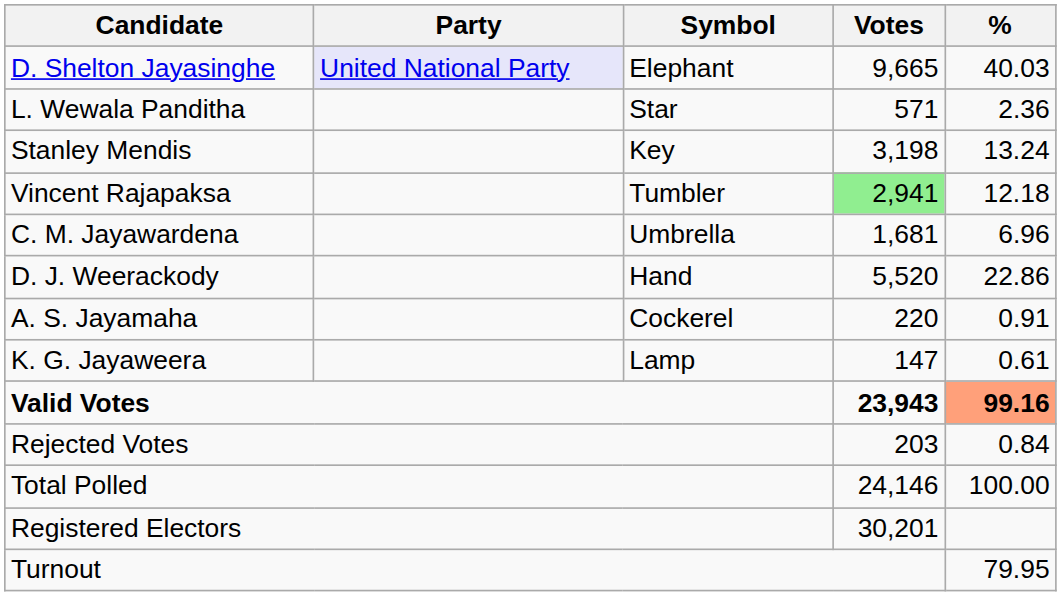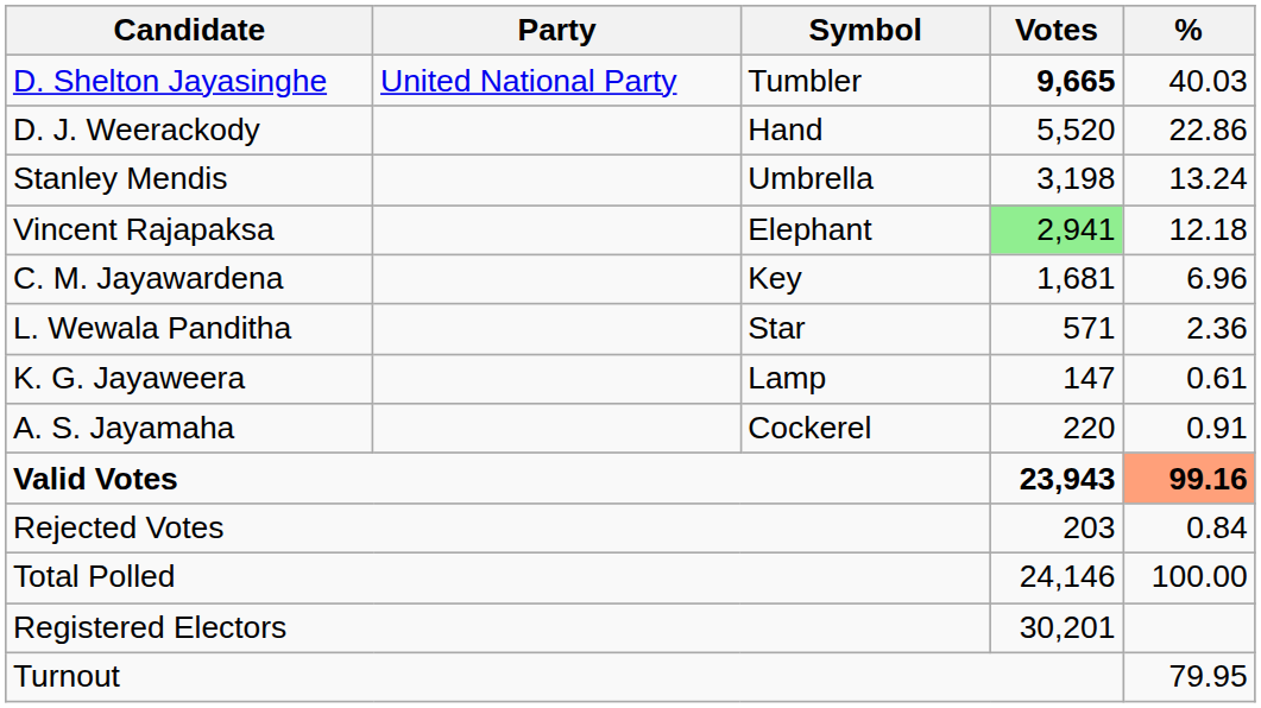D. Shelton Jayasinghe | Party: lavender background -> no background
D. Shelton Jayasinghe | Symbol: Elephant -> Tumbler
D. Shelton Jayasinghe | Votes: normal -> bold
rows swapped: D. J. Weerackody <-> L. Wewala Panditha
Stanley Mendis | Symbol: Key -> Umbrella
Vincent Rajapaksa | Symbol: Tumbler -> Elephant
C. M. Jayawardena | Symbol: Umbrella -> Key
rows swapped: A. S. Jayamaha <-> K. G. Jayaweera
